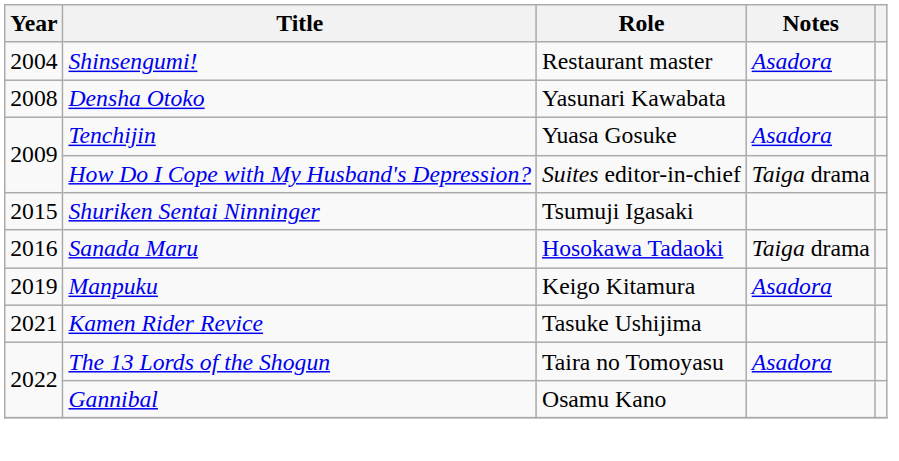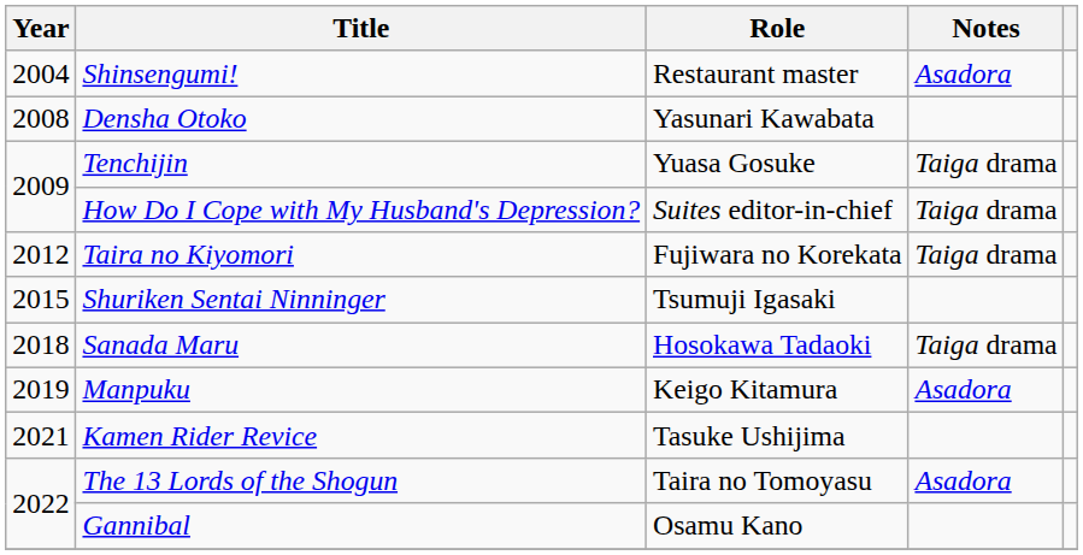Tenchijin | Notes: Asadora -> Taiga drama
+ row: 2012 | Taira no Kiyomori | Fujiwara no Korekata | Taiga drama
Sanada Maru | Year: 2016 -> 2018
